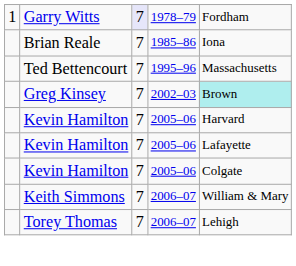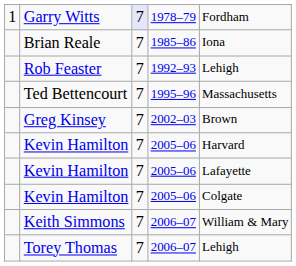+ row: Rob Feaster | 7 | 1992–93 | Lehigh
Greg Kinsey | column 5: paleturquoise background -> no background
